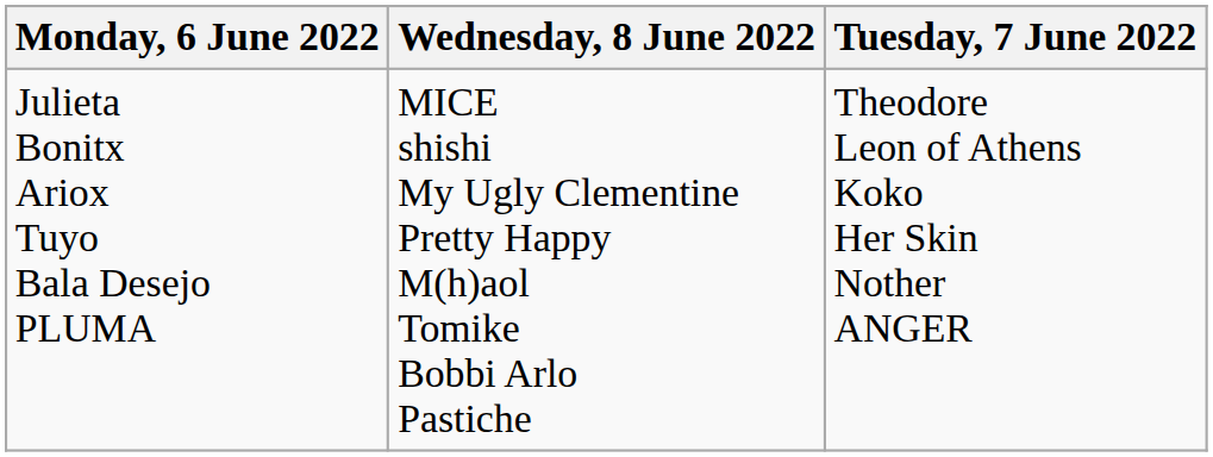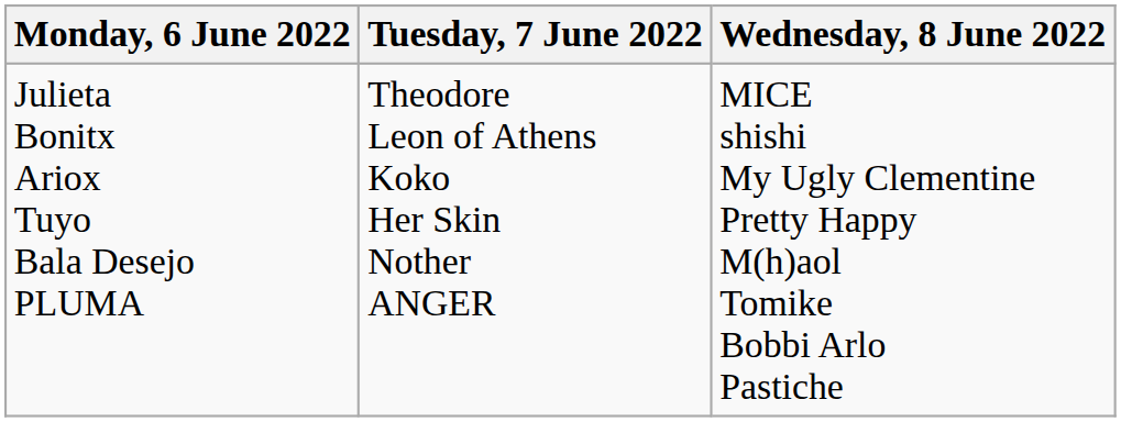columns swapped: Tuesday, 7 June 2022 <-> Wednesday, 8 June 2022
